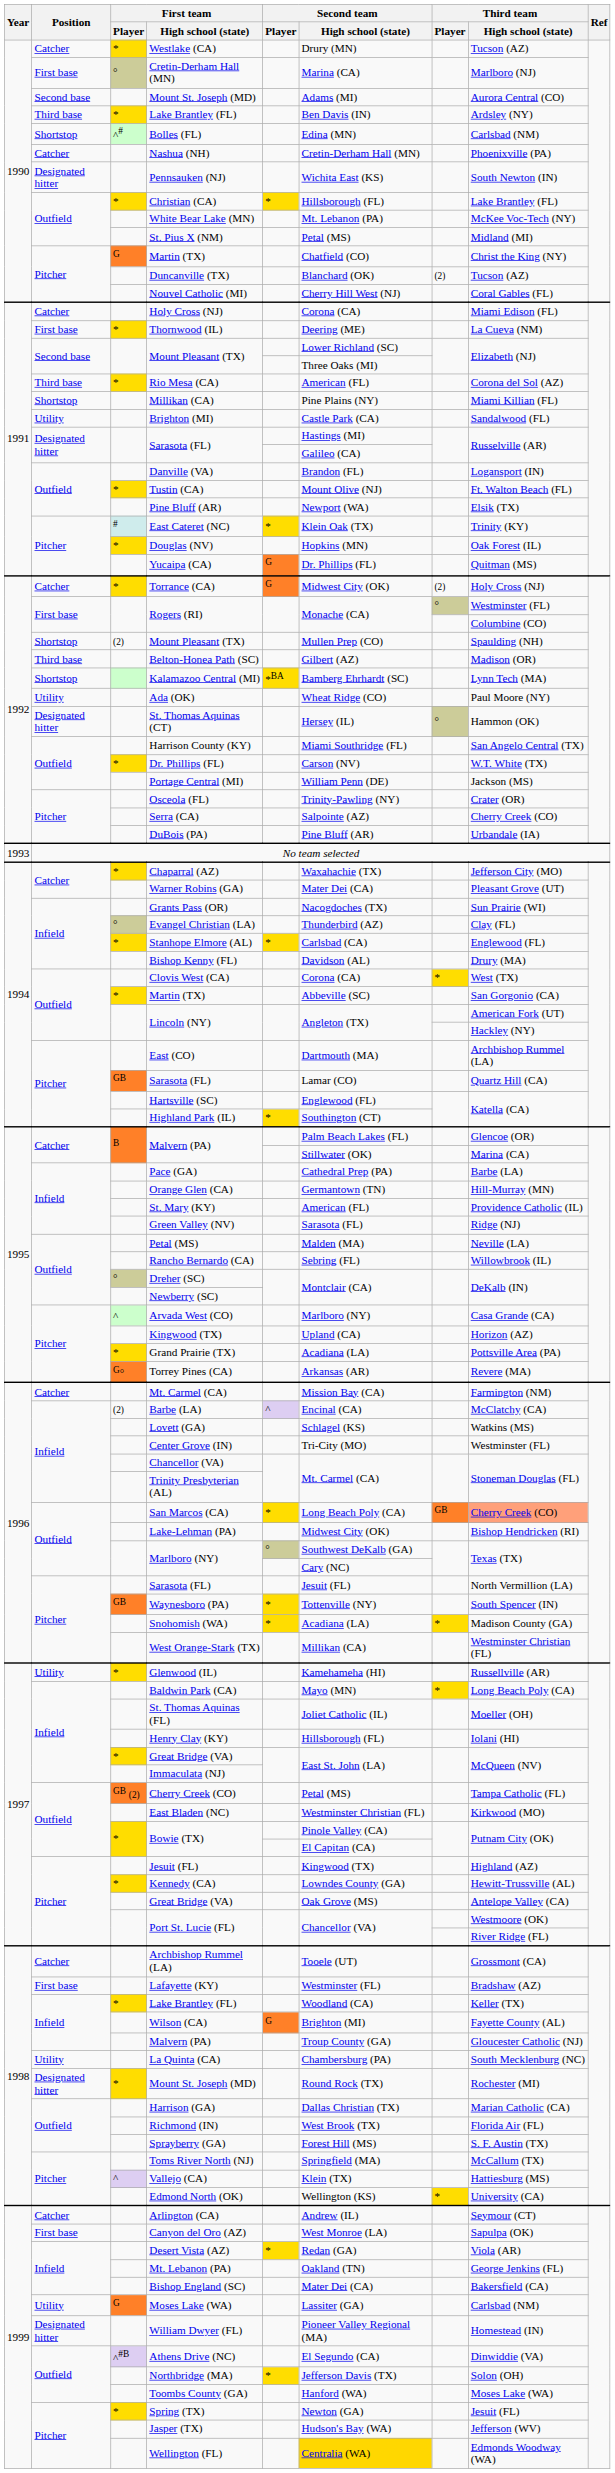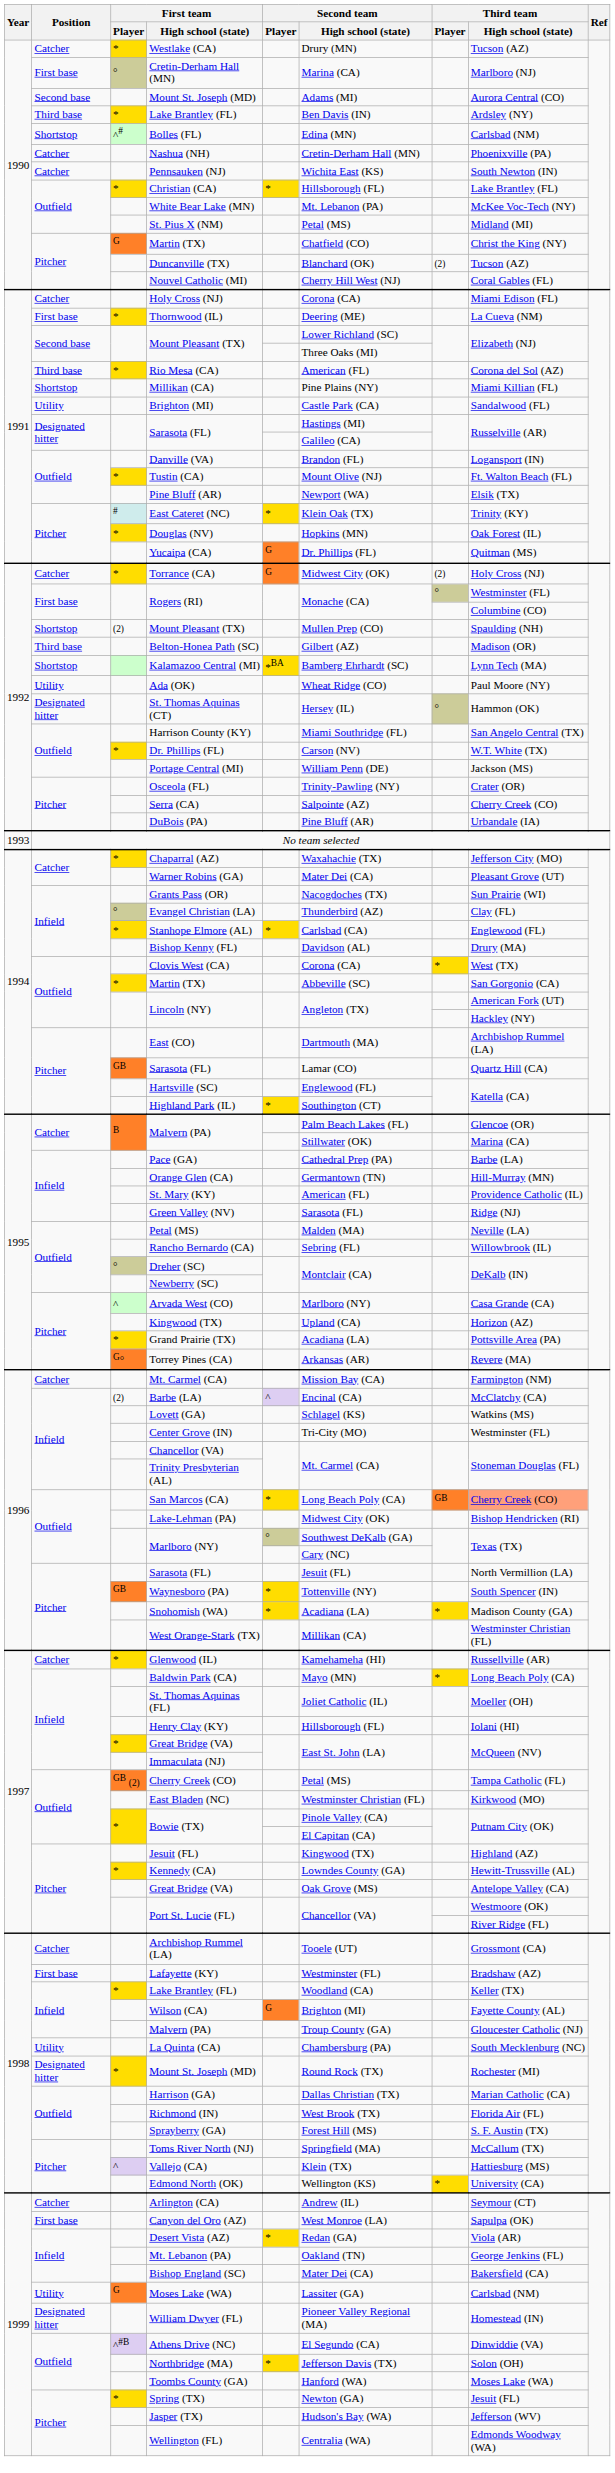Pennsauken (NJ) | Position: Designated hitter -> Catcher
Glenwood (IL) | Position: Utility -> Catcher
Wellington (FL) | Second team / High school (state): gold background -> no background
